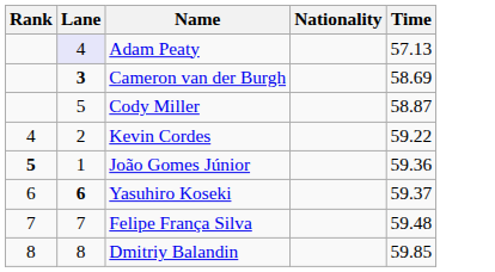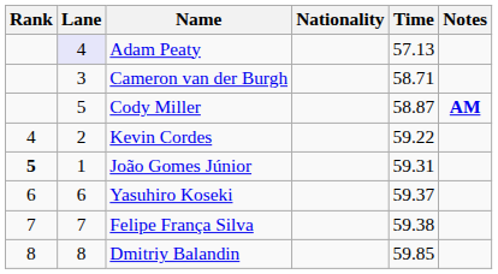+ column: Notes | AM
Cameron van der Burgh | Lane: bold -> normal
Cameron van der Burgh | Time: 58.69 -> 58.71
João Gomes Júnior | Time: 59.36 -> 59.31
Yasuhiro Koseki | Lane: bold -> normal
Felipe França Silva | Time: 59.48 -> 59.38
